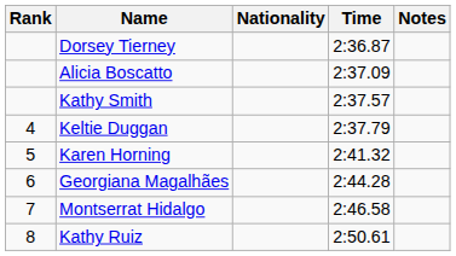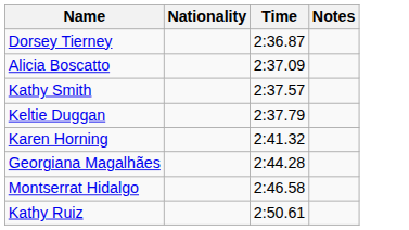- column: Rank | 4 | 5 | 6 | 7 | 8
